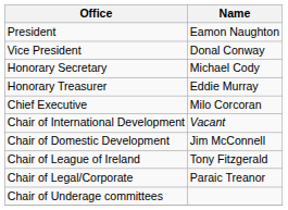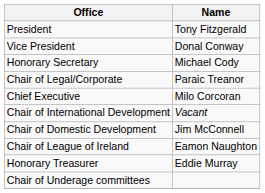President | Name: Eamon Naughton -> Tony Fitzgerald
rows swapped: Honorary Treasurer <-> Chair of Legal/Corporate
Chair of League of Ireland | Name: Tony Fitzgerald -> Eamon Naughton
